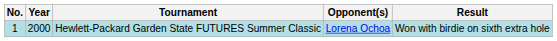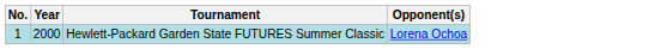- column: Result | Won with birdie on sixth extra hole
